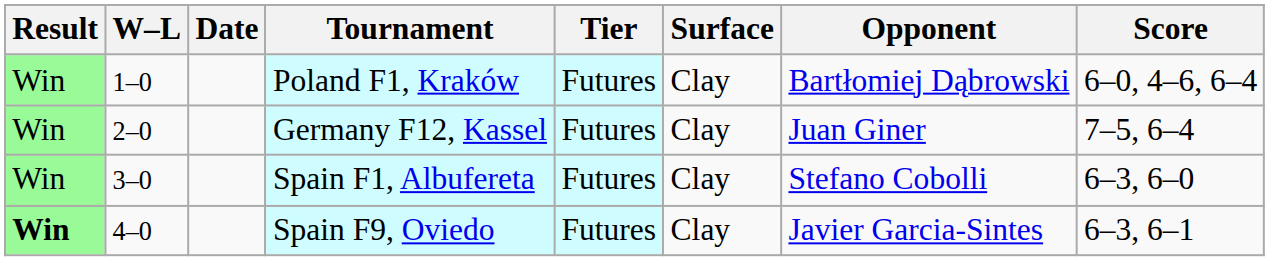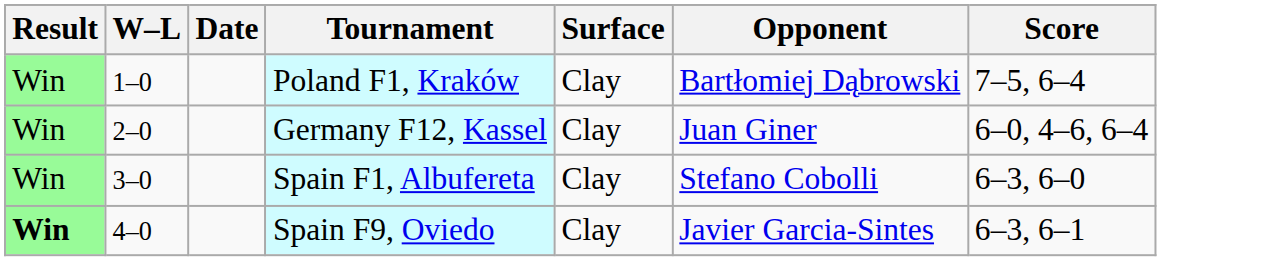- column: Tier | Futures | Futures | Futures | Futures
Poland F1, Kraków | Score: 6–0, 4–6, 6–4 -> 7–5, 6–4
Germany F12, Kassel | Score: 7–5, 6–4 -> 6–0, 4–6, 6–4
